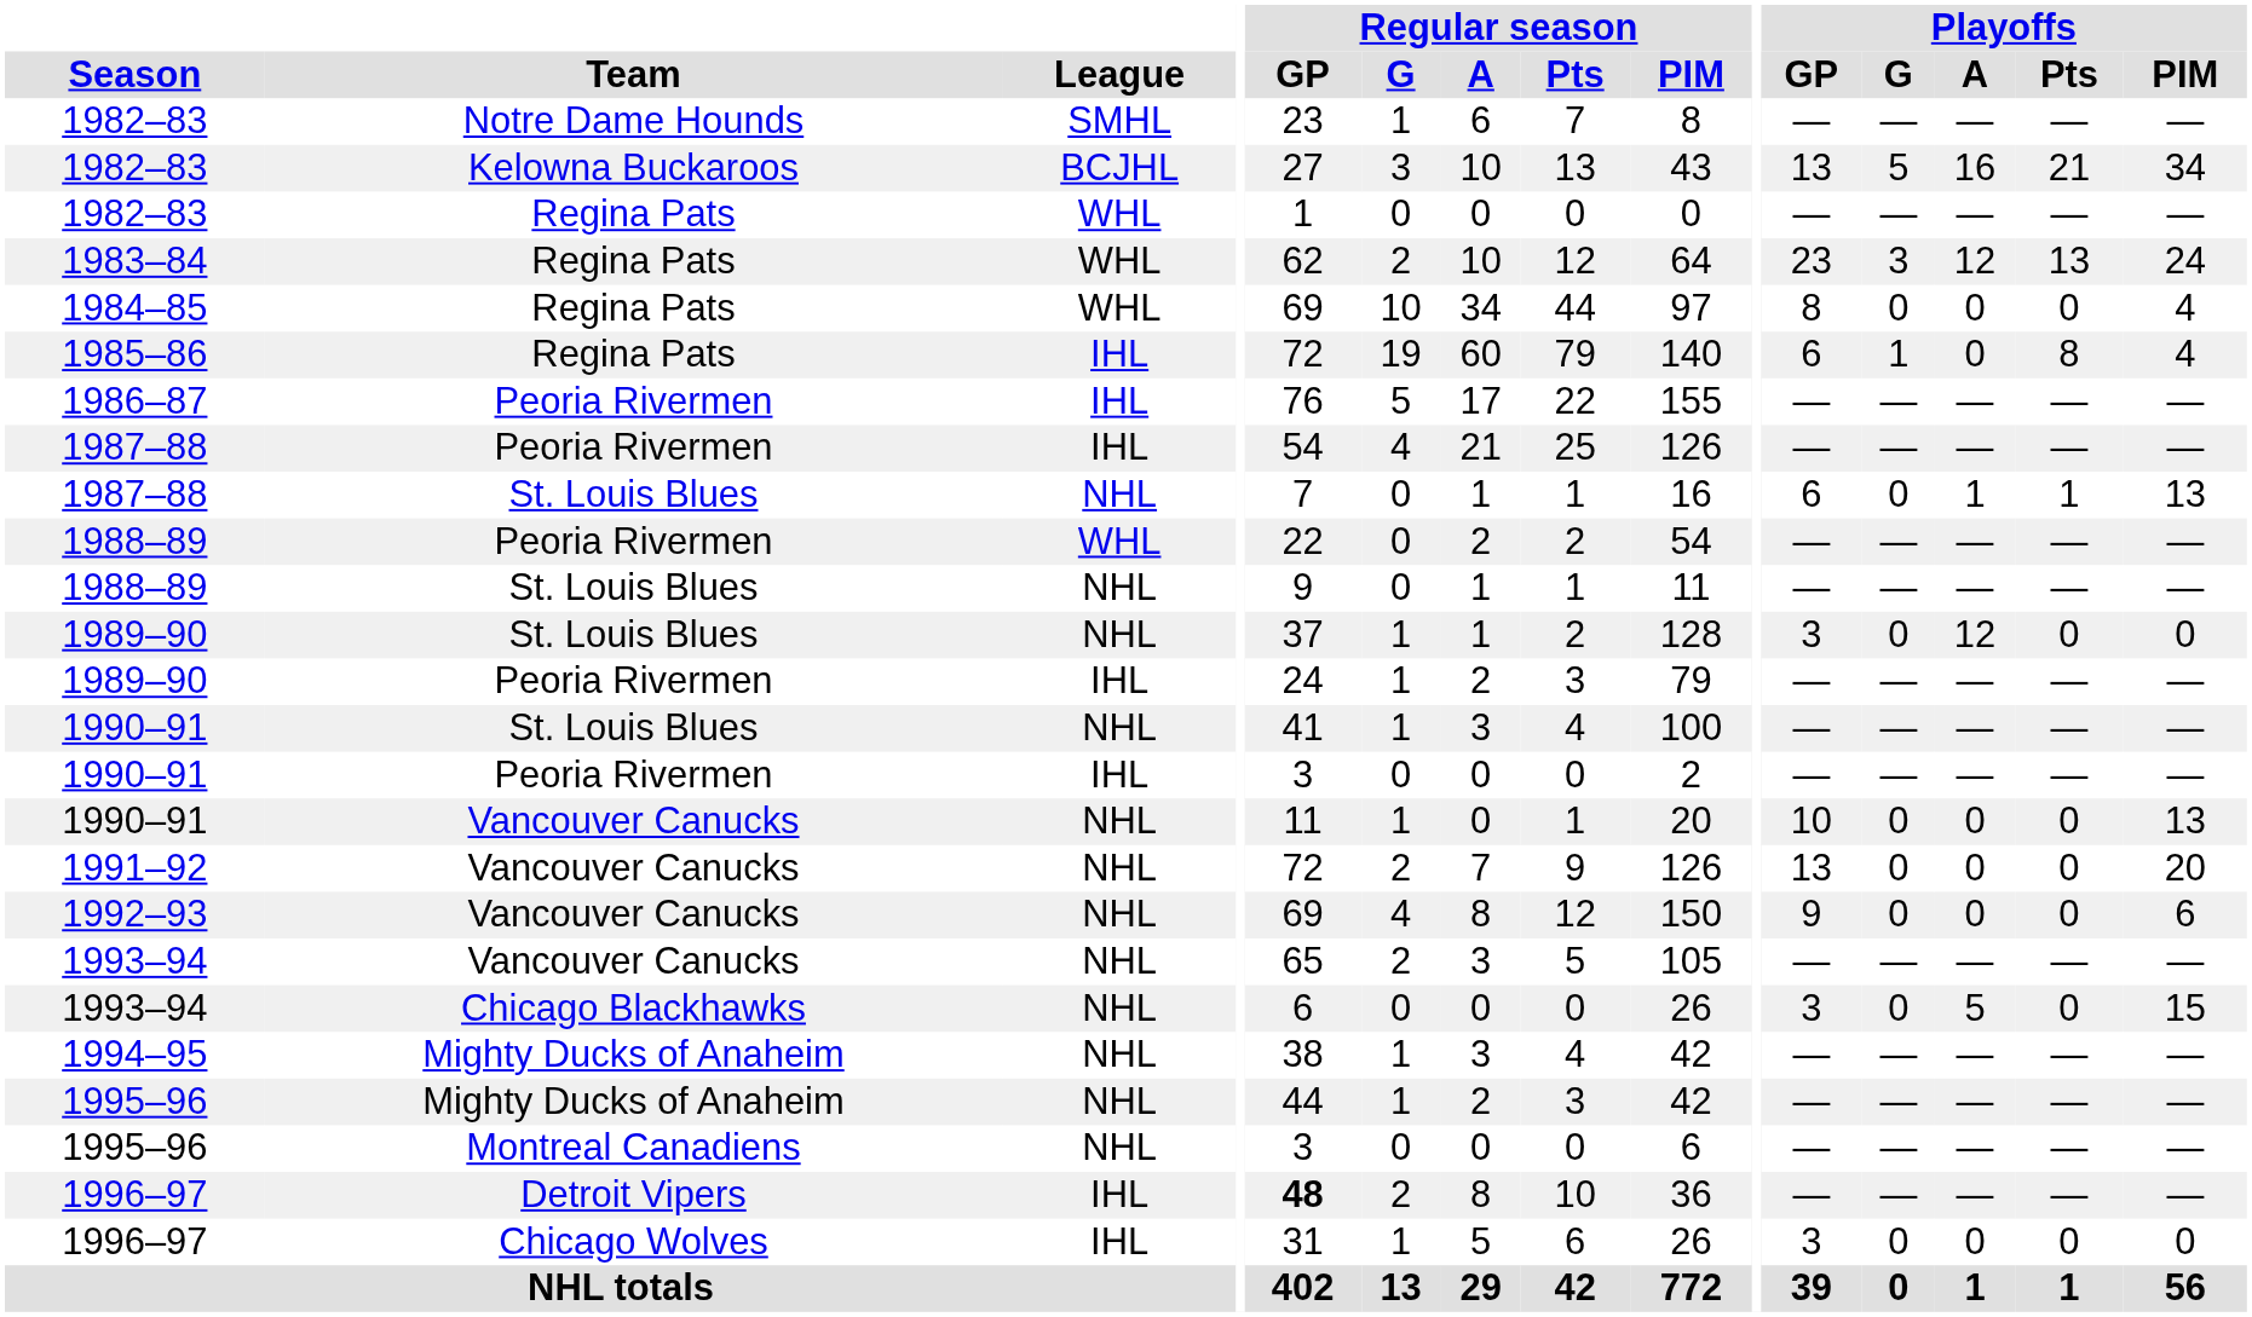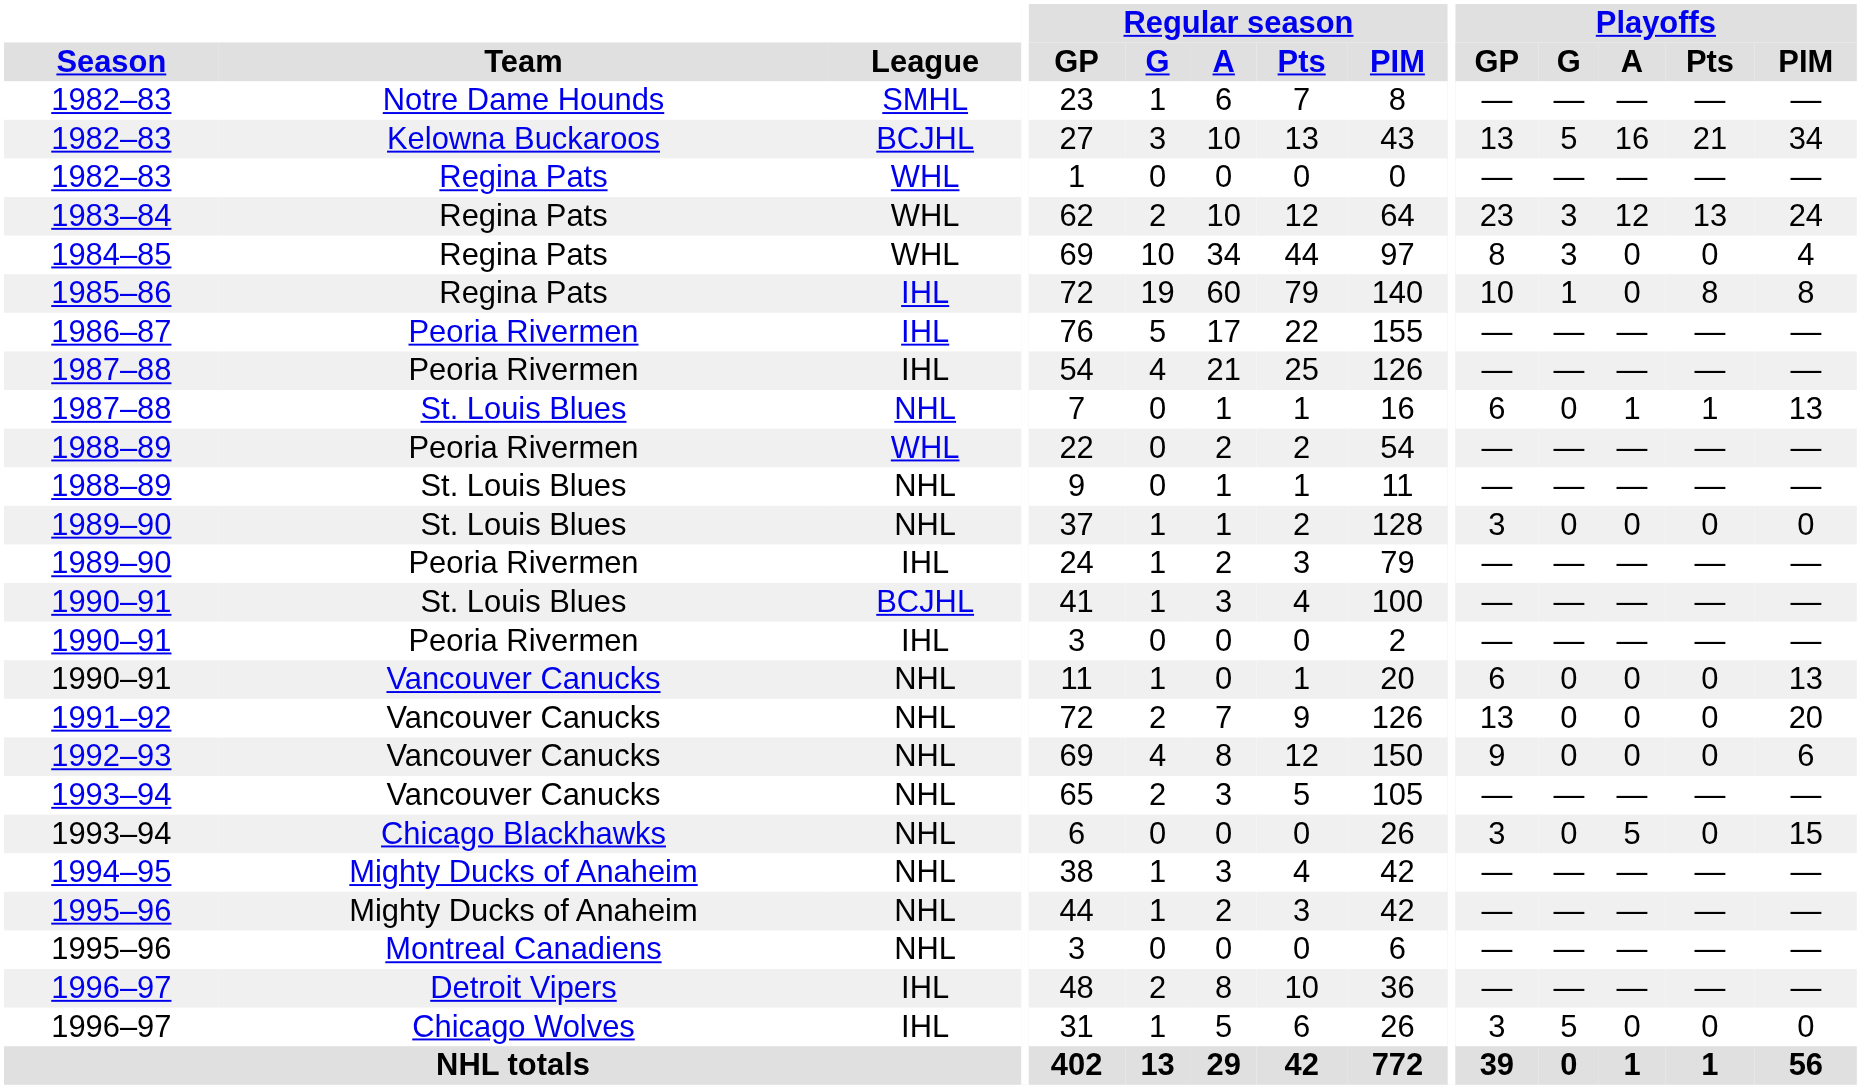1984–85 | Playoffs / G: 0 -> 3
1985–86 | Playoffs / GP: 6 -> 10
1985–86 | Playoffs / PIM: 4 -> 8
1989–90 / St. Louis Blues | Playoffs / A: 12 -> 0
1990–91 / St. Louis Blues | League: NHL -> BCJHL
1990–91 / Vancouver Canucks | Playoffs / GP: 10 -> 6
1996–97 / Detroit Vipers | Regular season / GP: bold -> normal
1996–97 / Chicago Wolves | Playoffs / G: 0 -> 5
